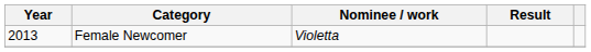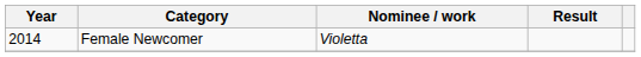Female Newcomer | Year: 2013 -> 2014
